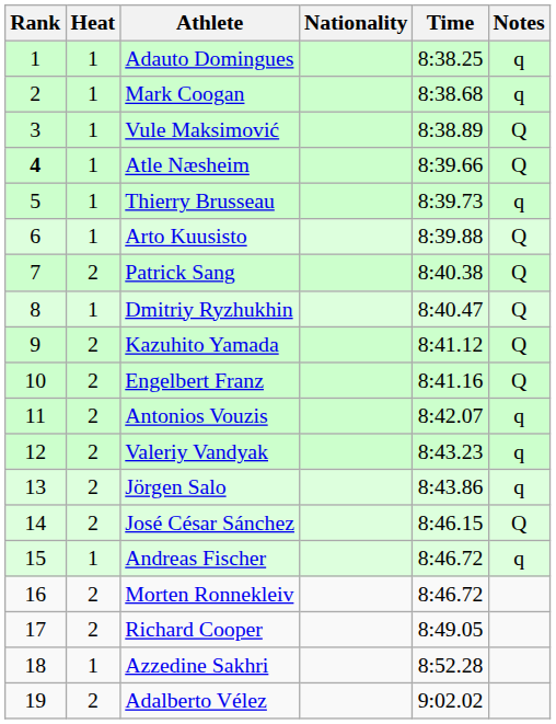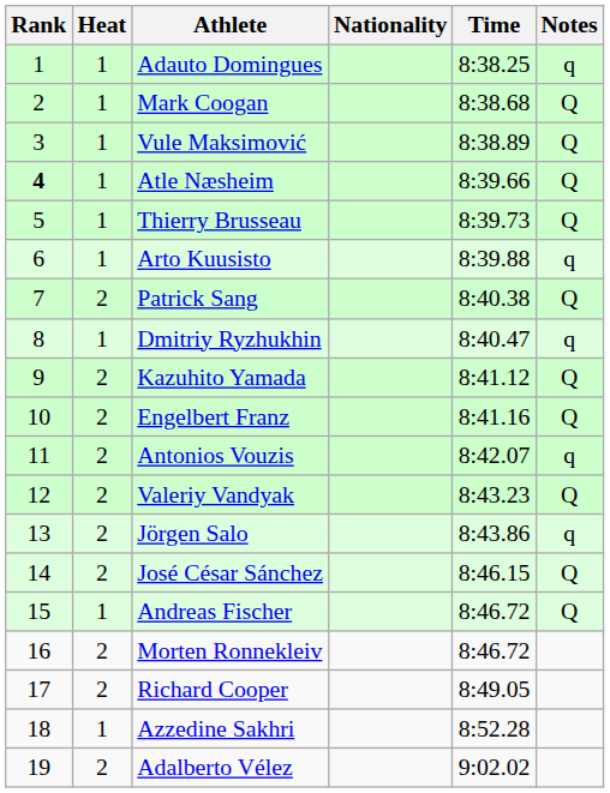Mark Coogan | Notes: q -> Q
Thierry Brusseau | Notes: q -> Q
Arto Kuusisto | Notes: Q -> q
Dmitriy Ryzhukhin | Notes: Q -> q
Valeriy Vandyak | Notes: q -> Q
Andreas Fischer | Notes: q -> Q
